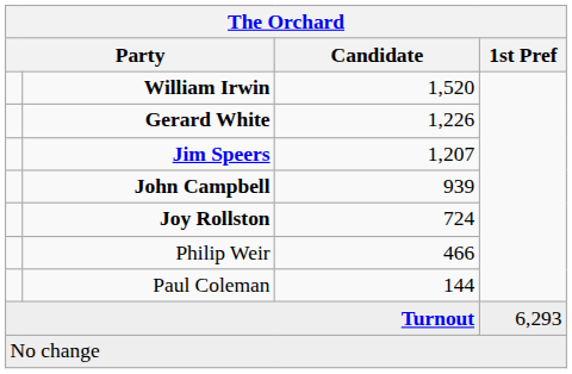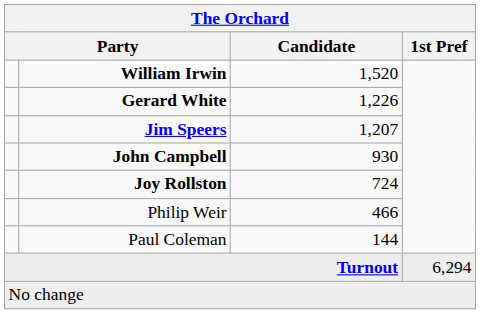John Campbell | Candidate: 939 -> 930
Turnout | 1st Pref: 6,293 -> 6,294
